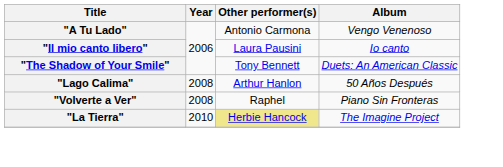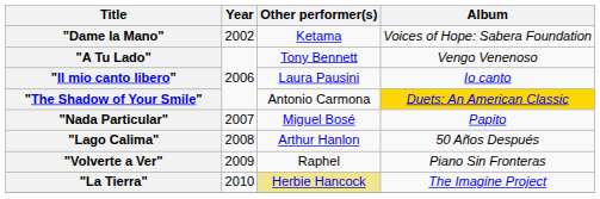+ row: "Dame la Mano" | 2002 | Ketama | Voices of Hope: Sabera Foundation
"A Tu Lado" | Other performer(s): Antonio Carmona -> Tony Bennett
"The Shadow of Your Smile" | Other performer(s): Tony Bennett -> Antonio Carmona
"The Shadow of Your Smile" | Album: no background -> gold background
+ row: "Nada Particular" | 2007 | Miguel Bosé | Papito
"Volverte a Ver" | Year: 2008 -> 2009
